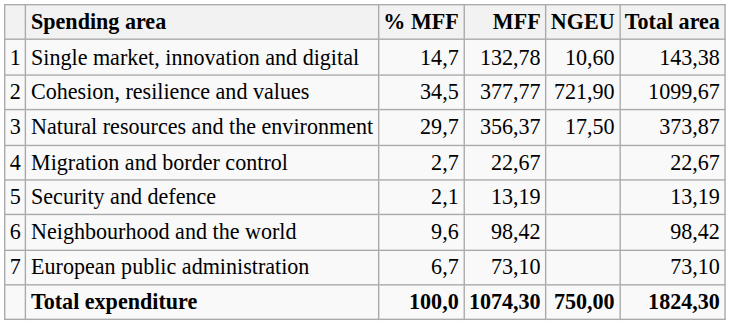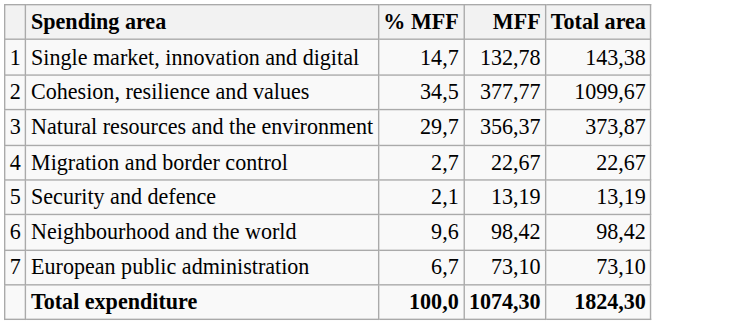- column: NGEU | 10,60 | 721,90 | 17,50 | 750,00
